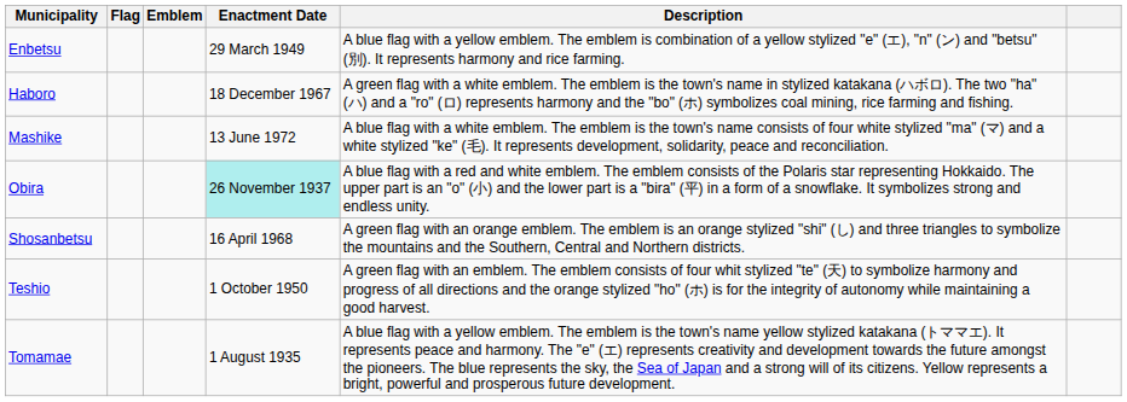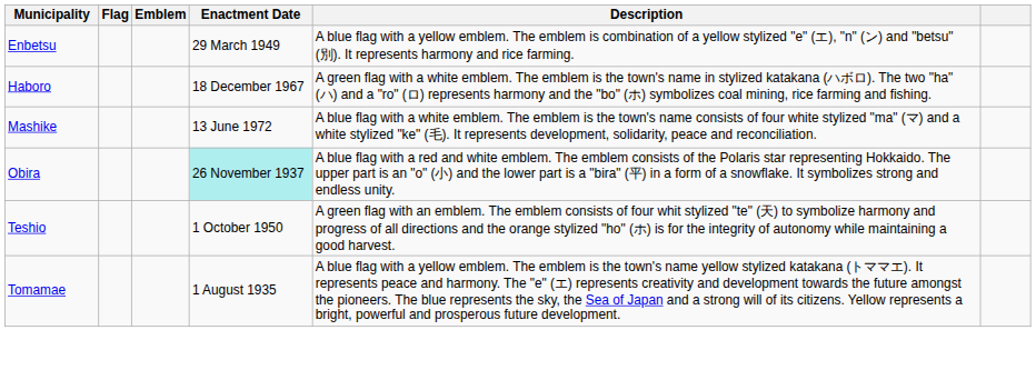- row: Shosanbetsu | 16 April 1968 | A green flag with an orange emblem. The emblem is an orange stylized "shi" (し) and three triangles to symbolize the mountains and the Southern, Central and Northern districts.
